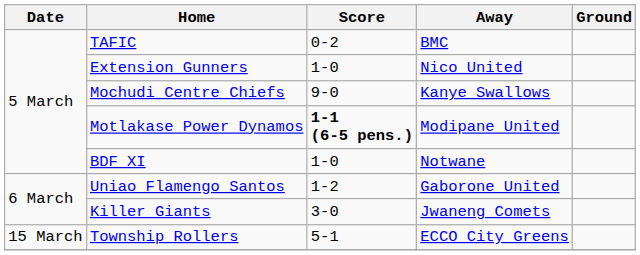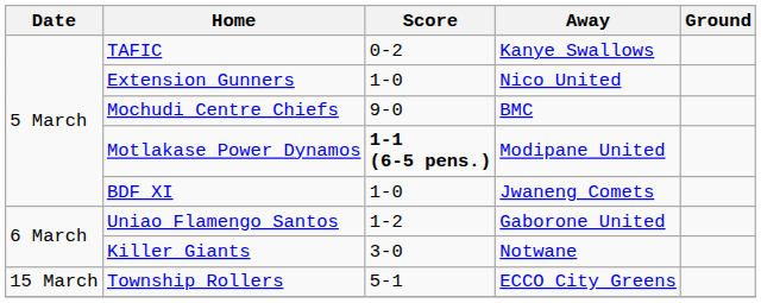TAFIC | Away: BMC -> Kanye Swallows
Mochudi Centre Chiefs | Away: Kanye Swallows -> BMC
BDF XI | Away: Notwane -> Jwaneng Comets
Killer Giants | Away: Jwaneng Comets -> Notwane
